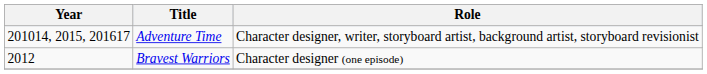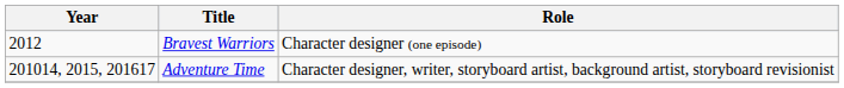rows swapped: Adventure Time <-> Bravest Warriors
